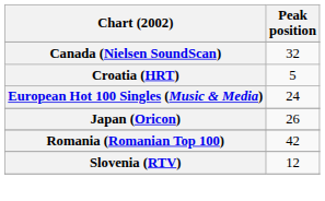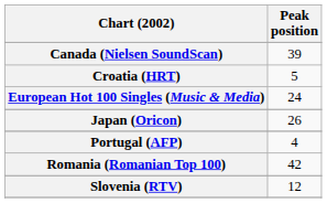Canada (Nielsen SoundScan) | Peak position: 32 -> 39
+ row: Portugal (AFP) | 4
